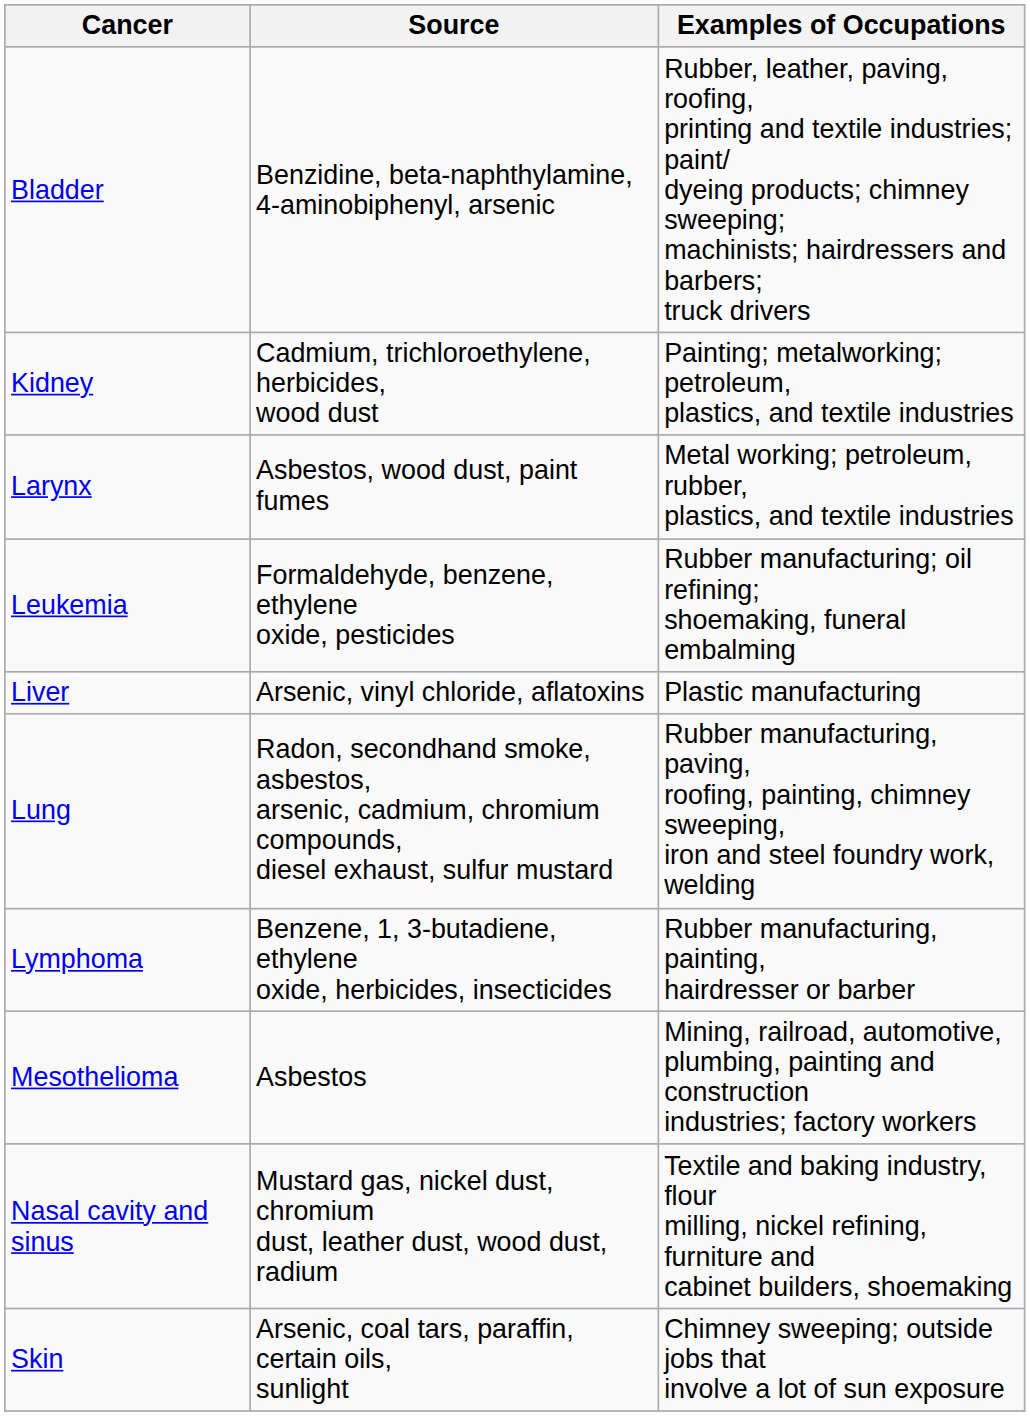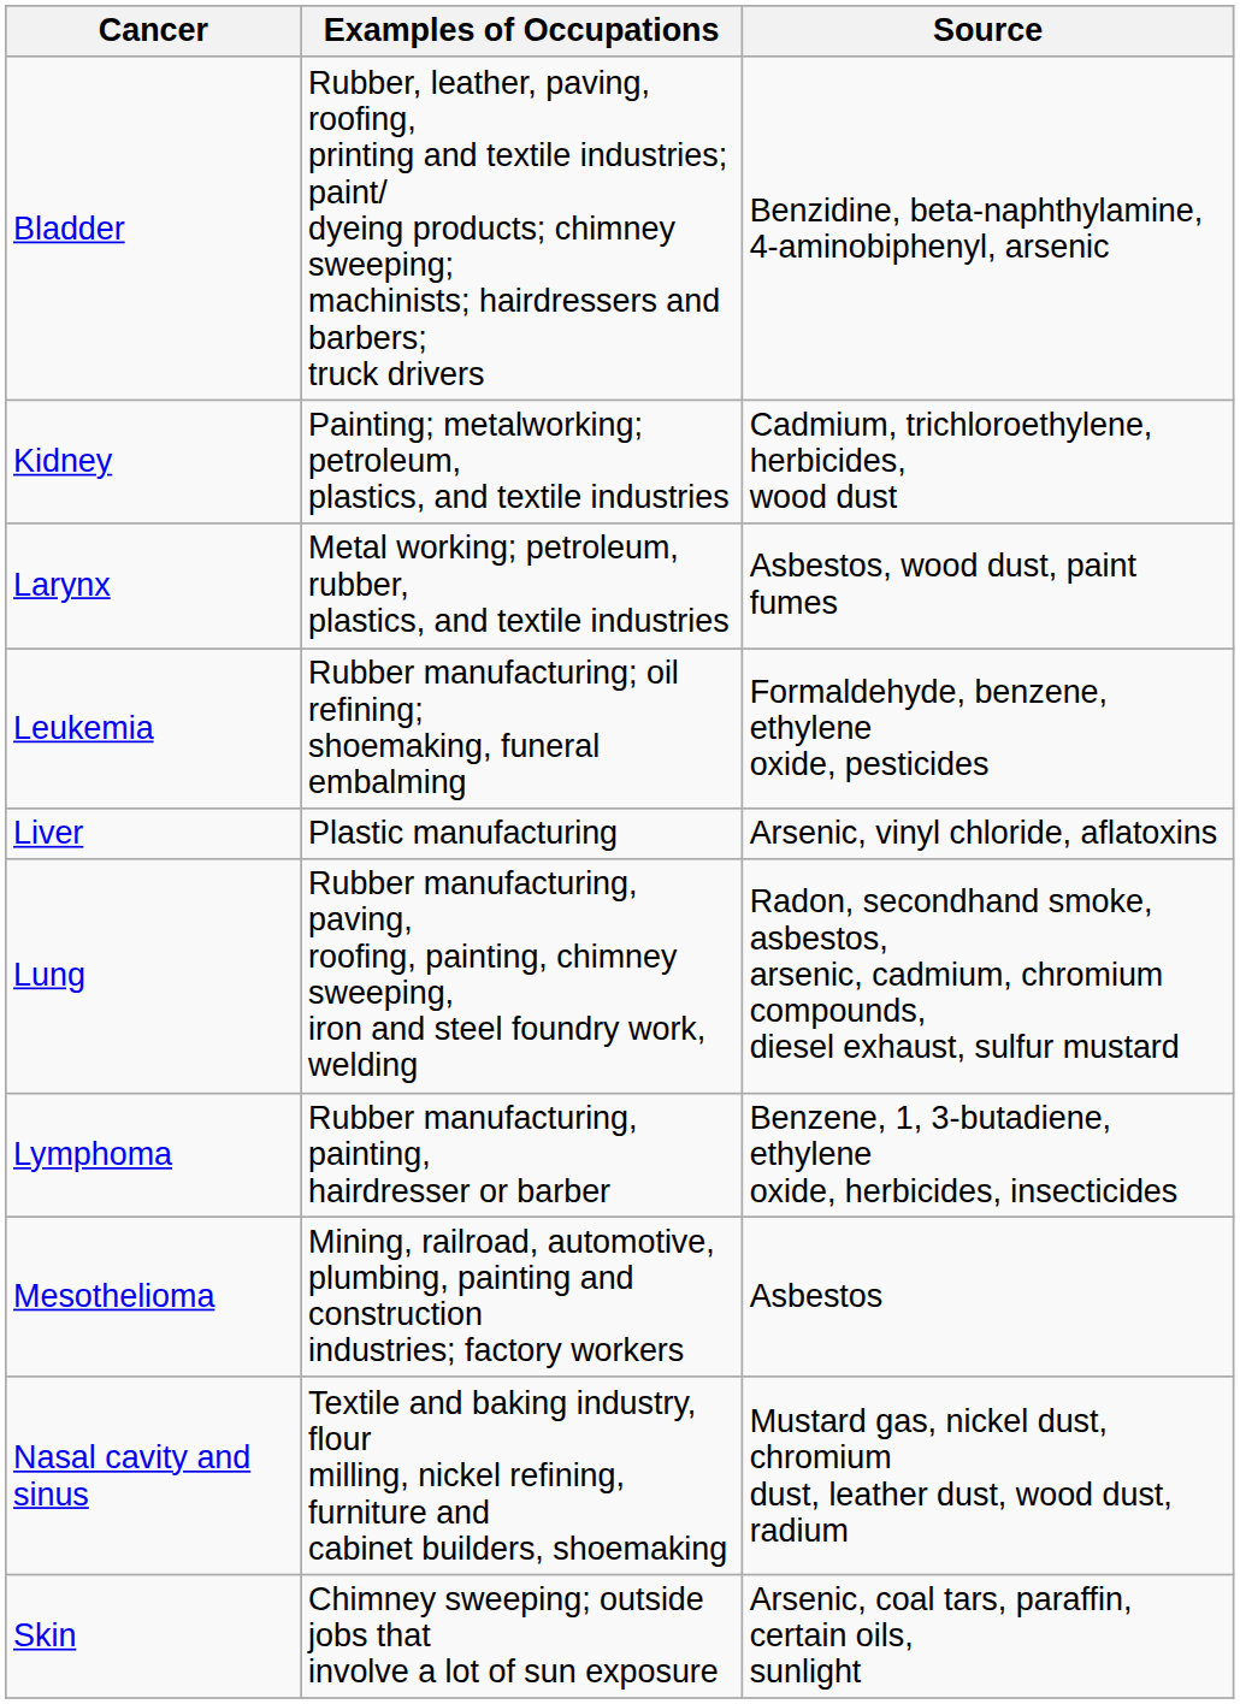columns swapped: Source <-> Examples of Occupations
